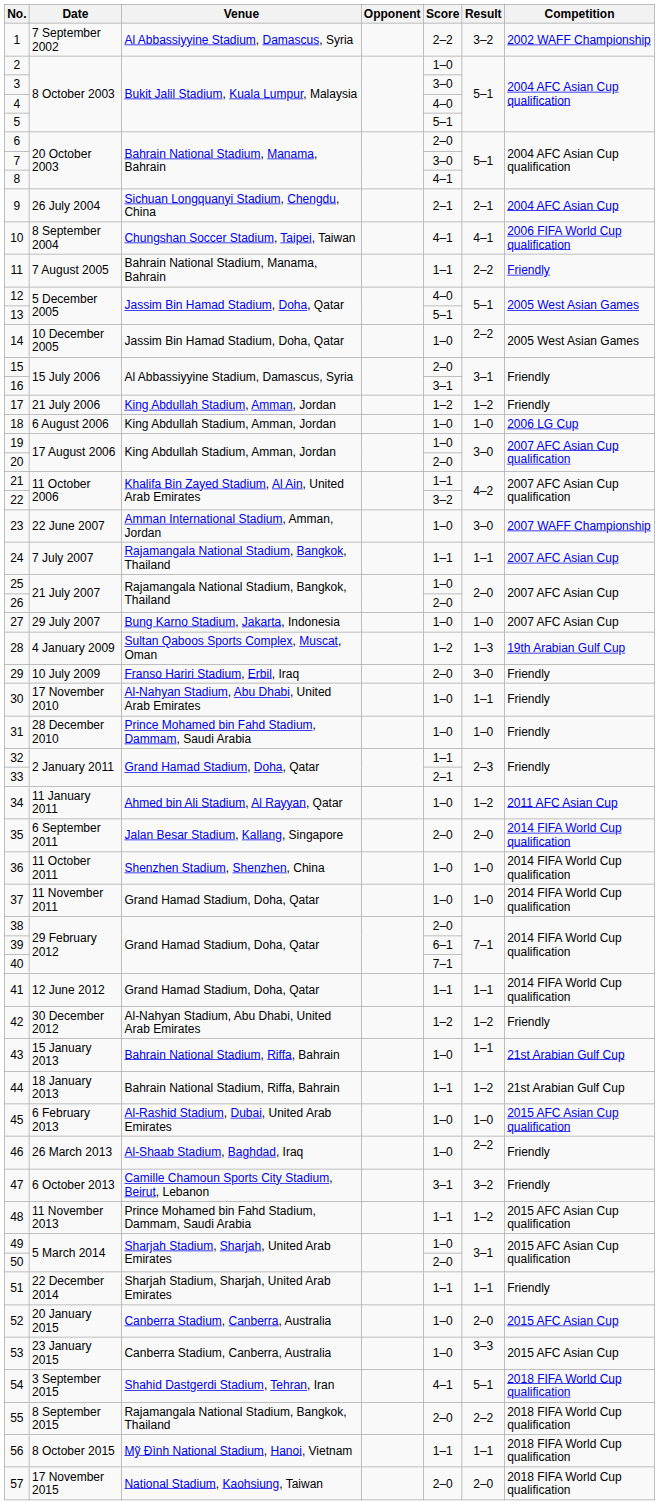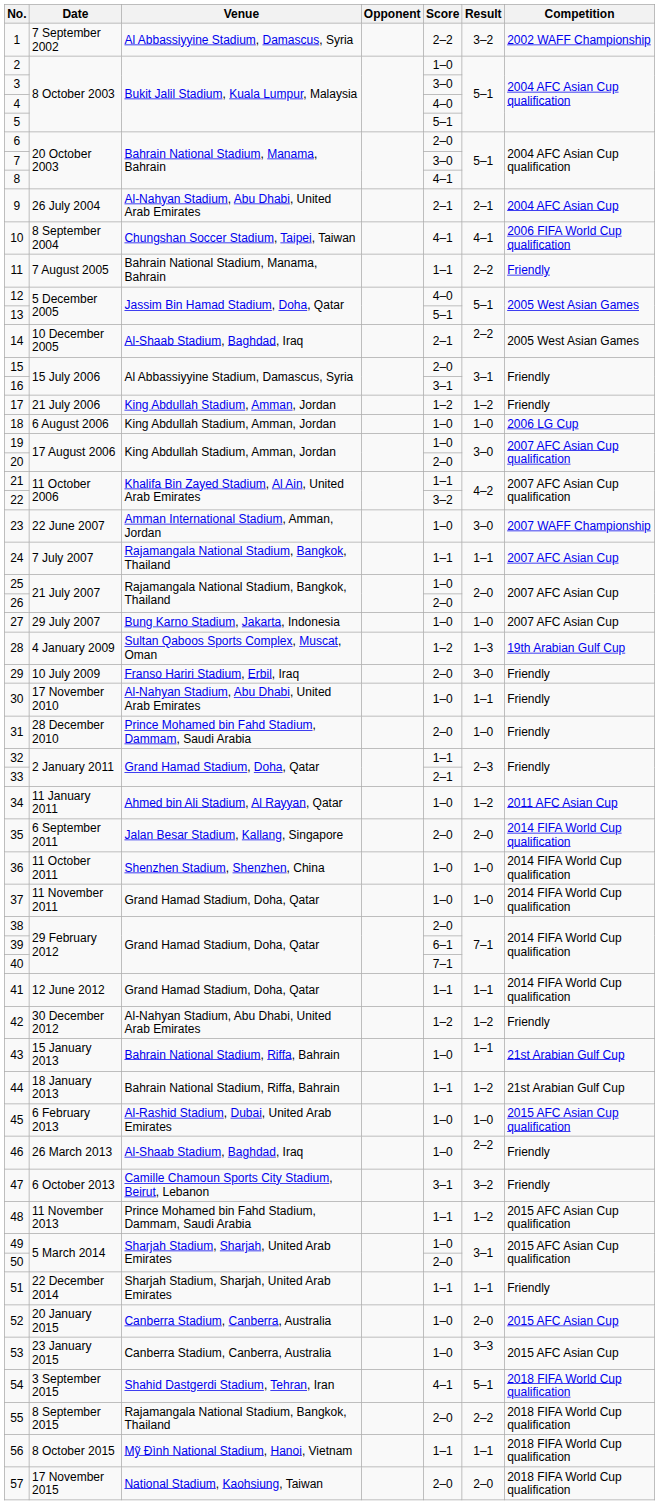9 | Venue: Sichuan Longquanyi Stadium, Chengdu, China -> Al-Nahyan Stadium, Abu Dhabi, United Arab Emirates
14 | Venue: Jassim Bin Hamad Stadium, Doha, Qatar -> Al-Shaab Stadium, Baghdad, Iraq
14 | Score: 1–0 -> 2–1
31 | Score: 1–0 -> 2–0
